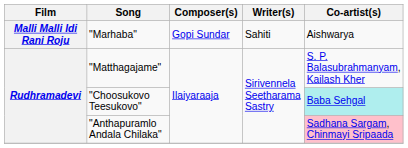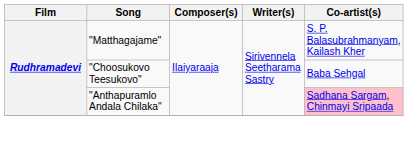- row: Malli Malli Idi Rani Roju | "Marhaba" | Gopi Sundar | Sahiti | Aishwarya
"Choosukovo Teesukovo" | Co-artist(s): paleturquoise background -> no background
